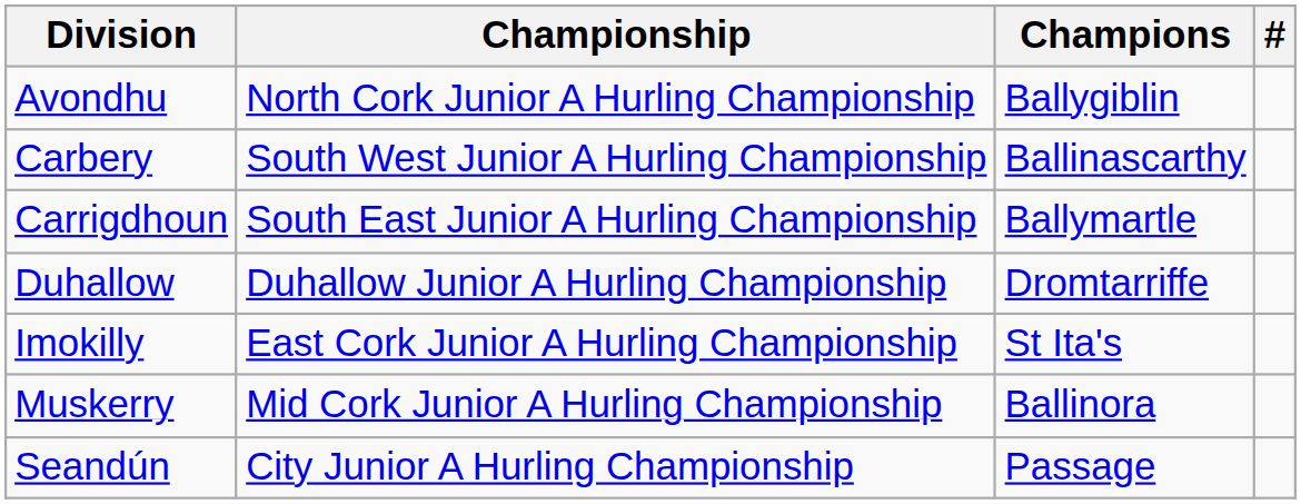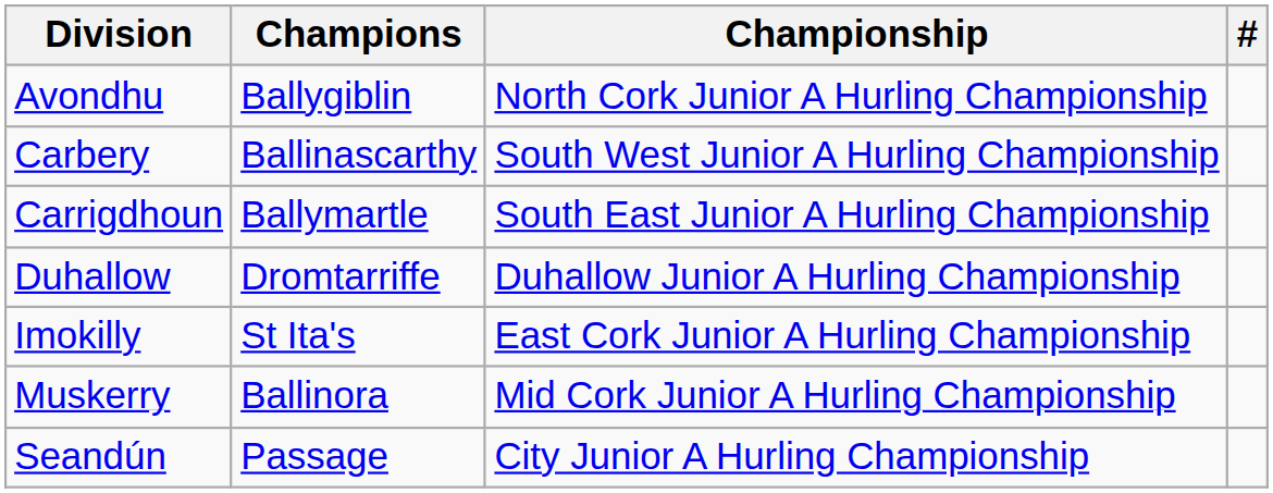columns swapped: Championship <-> Champions
